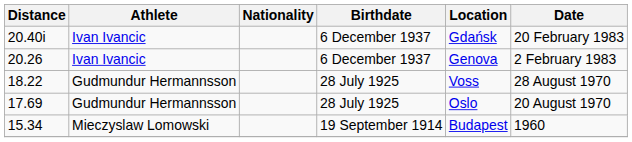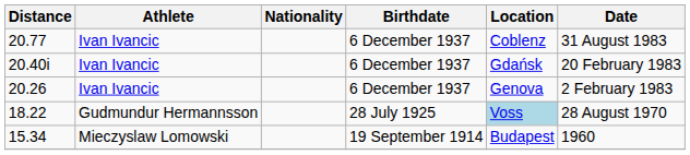+ row: 20.77 | Ivan Ivancic | 6 December 1937 | Coblenz | 31 August 1983
18.22 | Location: no background -> lightblue background
- row: 17.69 | Gudmundur Hermannsson | 28 July 1925 | Oslo | 20 August 1970
